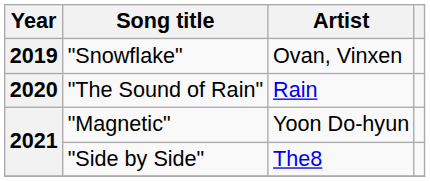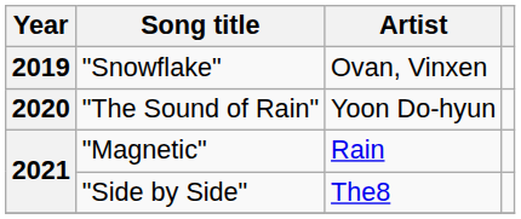"The Sound of Rain" | Artist: Rain -> Yoon Do-hyun
"Magnetic" | Artist: Yoon Do-hyun -> Rain
